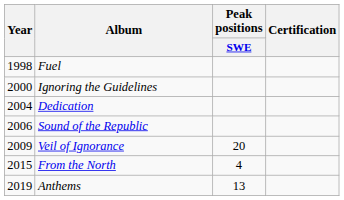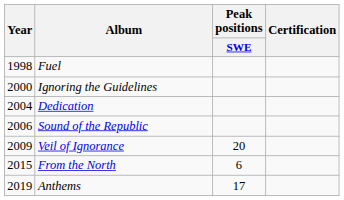From the North | Peak positions / SWE: 4 -> 6
Anthems | Peak positions / SWE: 13 -> 17
